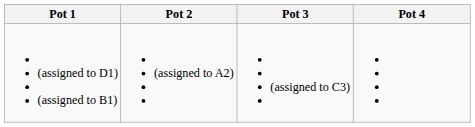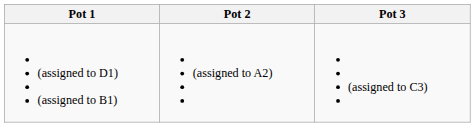- column: Pot 4
